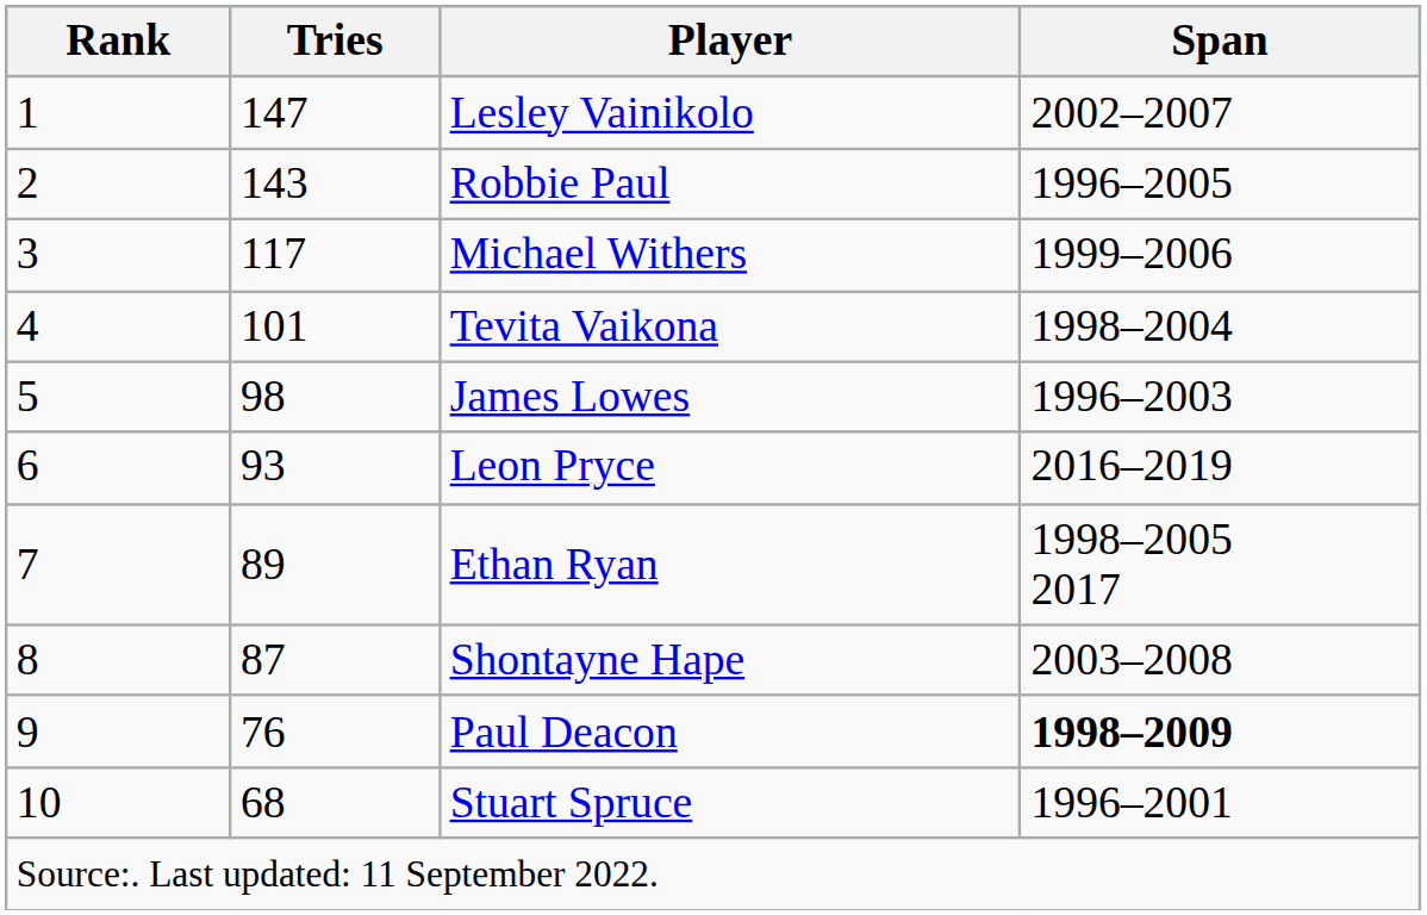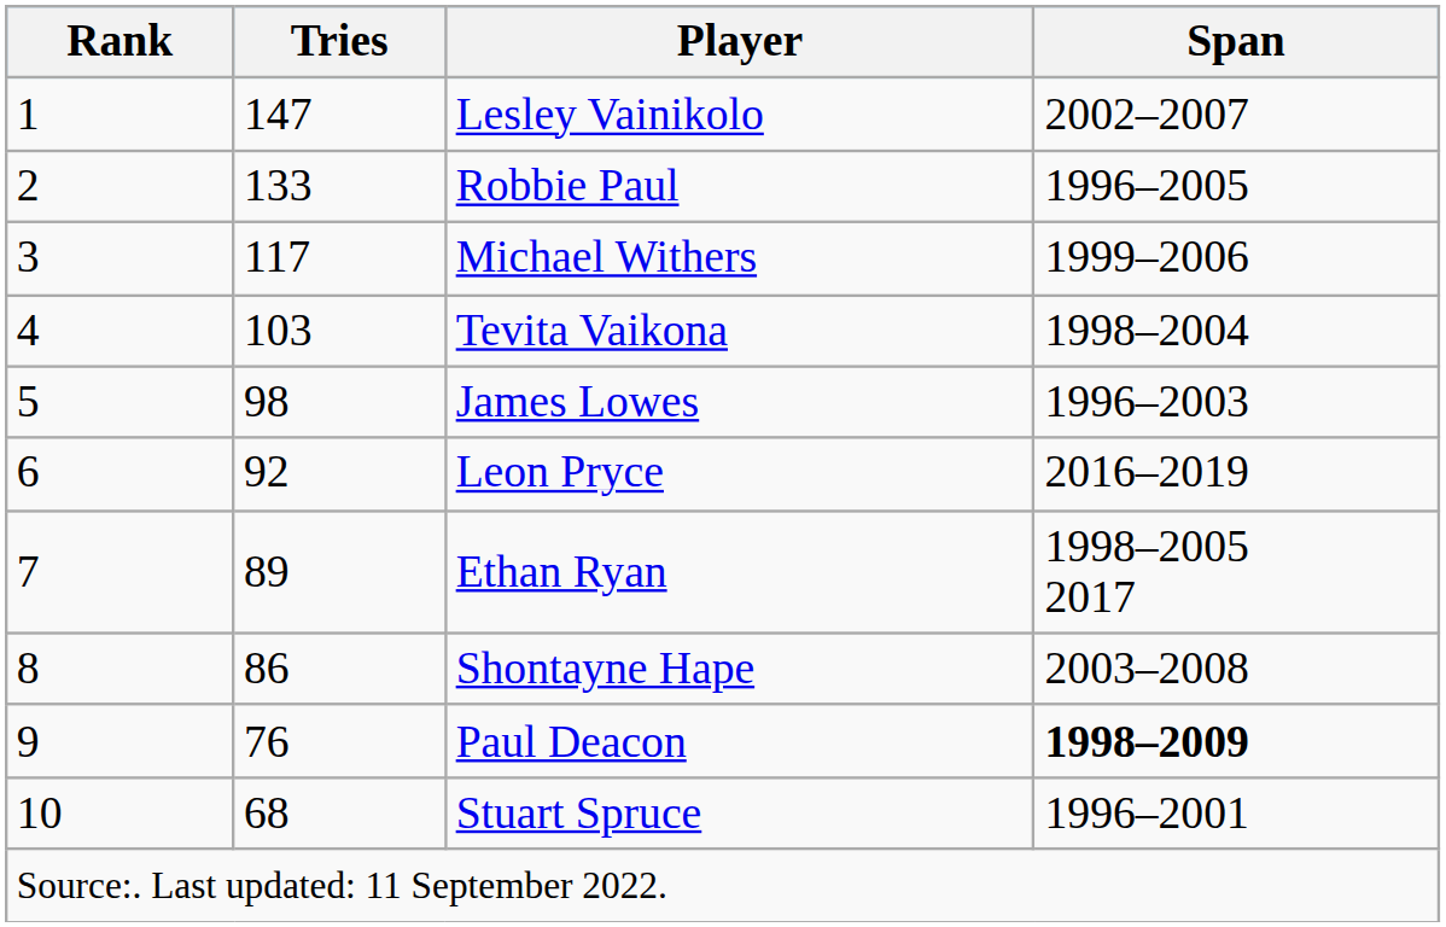Robbie Paul | Tries: 143 -> 133
Tevita Vaikona | Tries: 101 -> 103
Leon Pryce | Tries: 93 -> 92
Shontayne Hape | Tries: 87 -> 86
